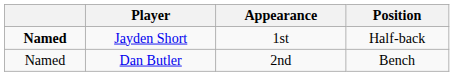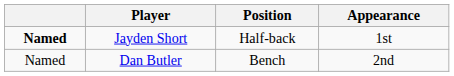columns swapped: Position <-> Appearance
